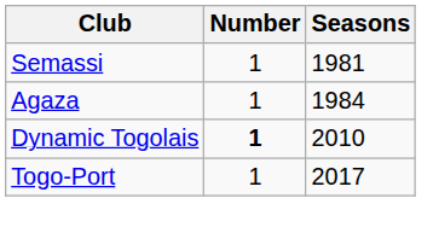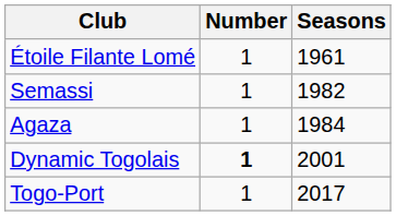+ row: Étoile Filante Lomé | 1 | 1961
Semassi | Seasons: 1981 -> 1982
Dynamic Togolais | Seasons: 2010 -> 2001
